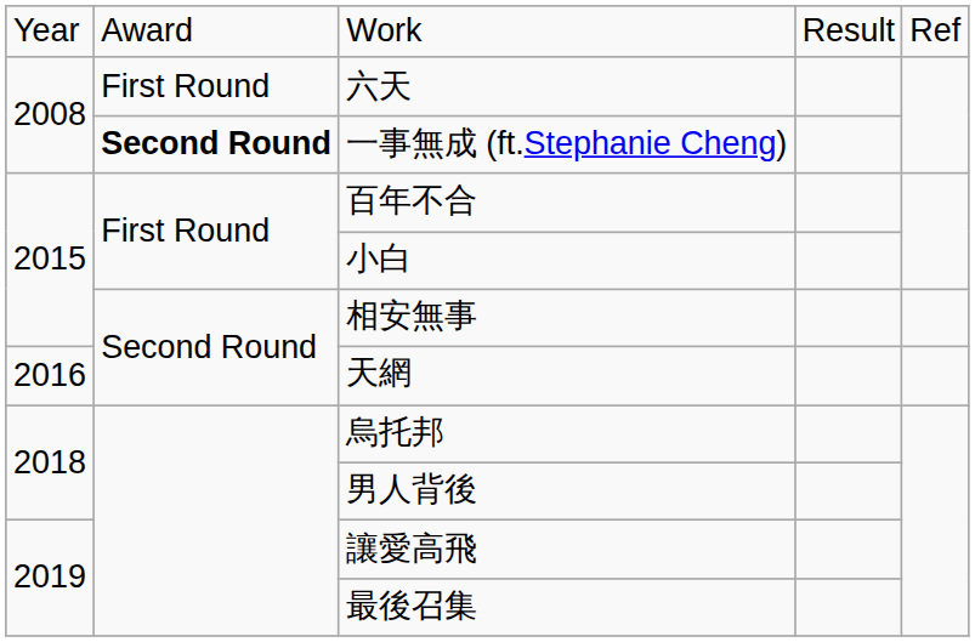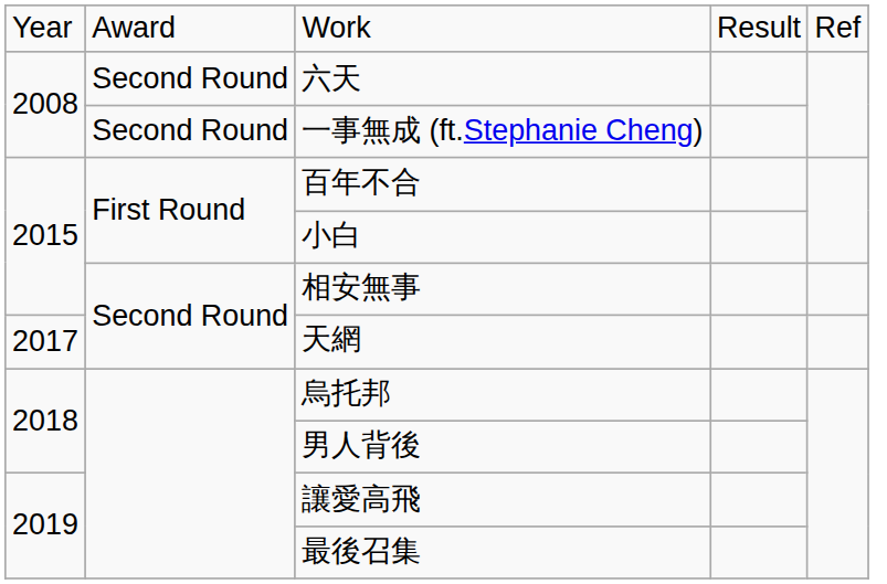六天 | column 2: First Round -> Second Round
一事無成 (ft.Stephanie Cheng) | column 2: bold -> normal
天網 | column 1: 2016 -> 2017
